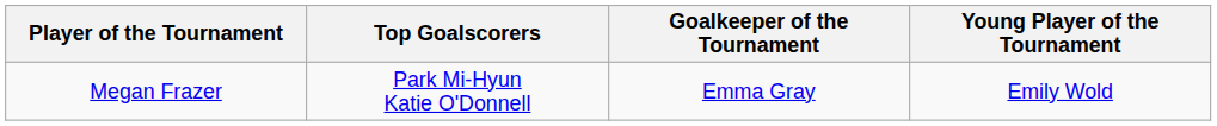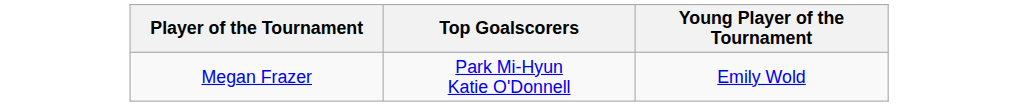- column: Goalkeeper of the Tournament | Emma Gray
